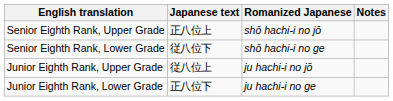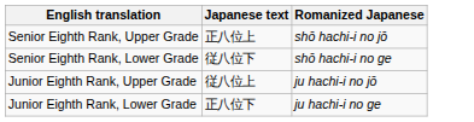- column: Notes
